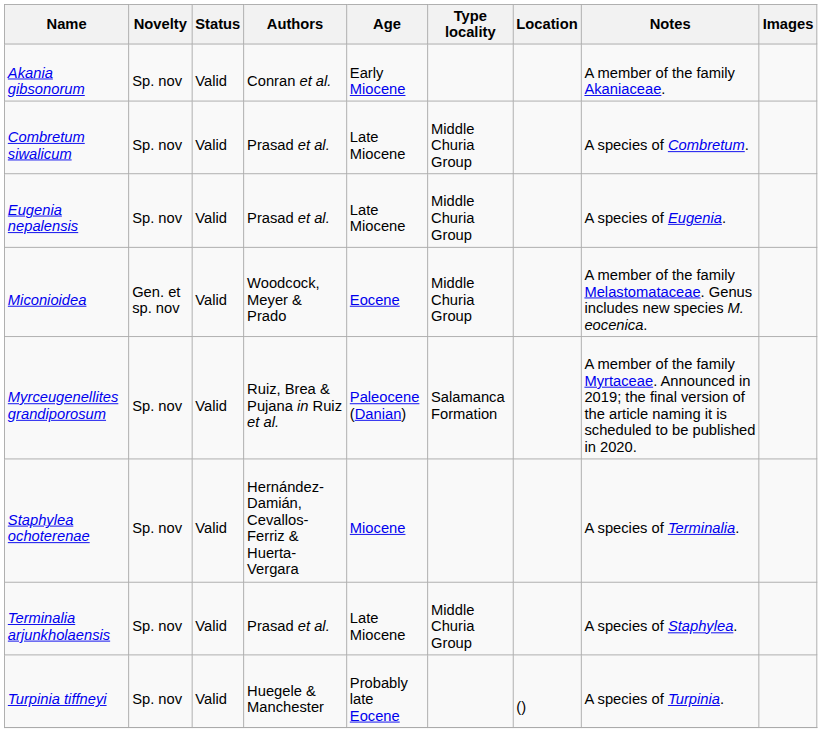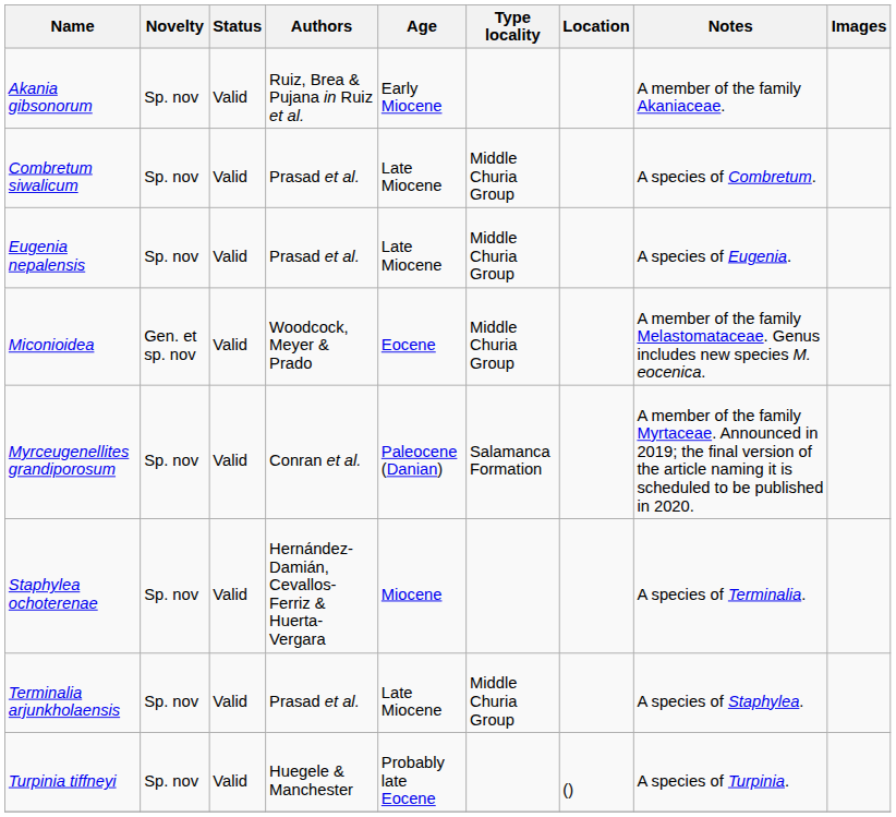Akania gibsonorum | Authors: Conran et al. -> Ruiz, Brea & Pujana in Ruiz et al.
Myrceugenellites grandiporosum | Authors: Ruiz, Brea & Pujana in Ruiz et al. -> Conran et al.
